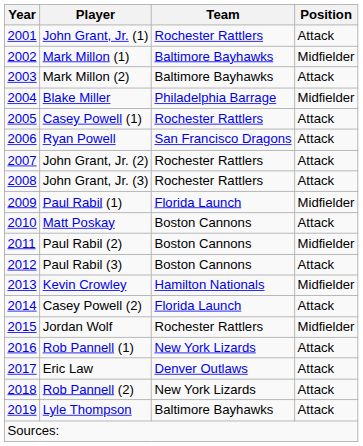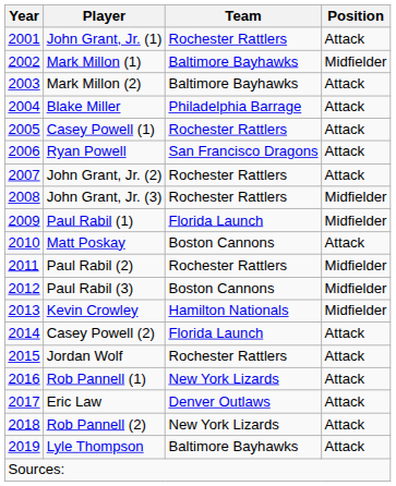Blake Miller | Position: Midfielder -> Attack
John Grant, Jr. (3) | Position: Attack -> Midfielder
Paul Rabil (2) | Team: Boston Cannons -> Rochester Rattlers
Paul Rabil (3) | Position: Attack -> Midfielder
Jordan Wolf | Position: Midfielder -> Attack
